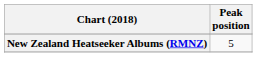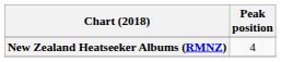New Zealand Heatseeker Albums (RMNZ) | Peak position: 5 -> 4
